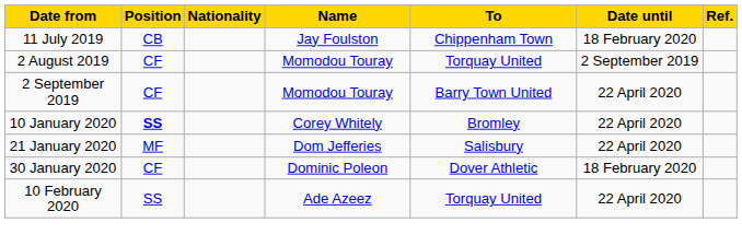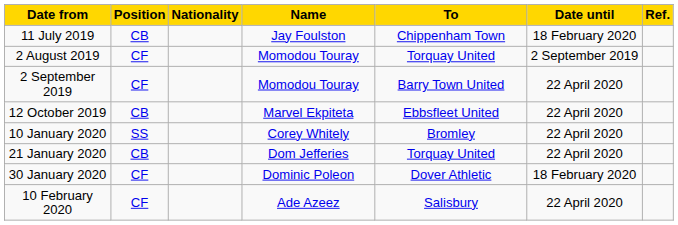+ row: 12 October 2019 | CB | Marvel Ekpiteta | Ebbsfleet United | 22 April 2020
10 January 2020 | Position: bold -> normal
21 January 2020 | Position: MF -> CB
21 January 2020 | To: Salisbury -> Torquay United
10 February 2020 | Position: SS -> CF
10 February 2020 | To: Torquay United -> Salisbury
